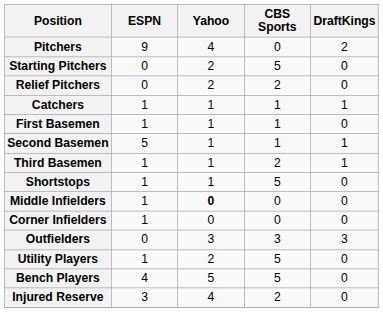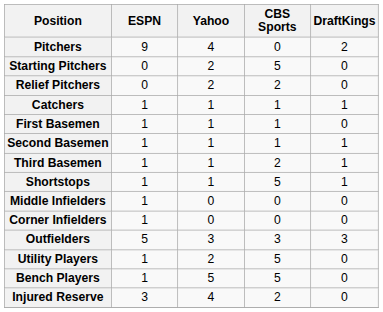Second Basemen | ESPN: 5 -> 1
Shortstops | DraftKings: 0 -> 1
Middle Infielders | Yahoo: bold -> normal
Outfielders | ESPN: 0 -> 5
Bench Players | ESPN: 4 -> 1
